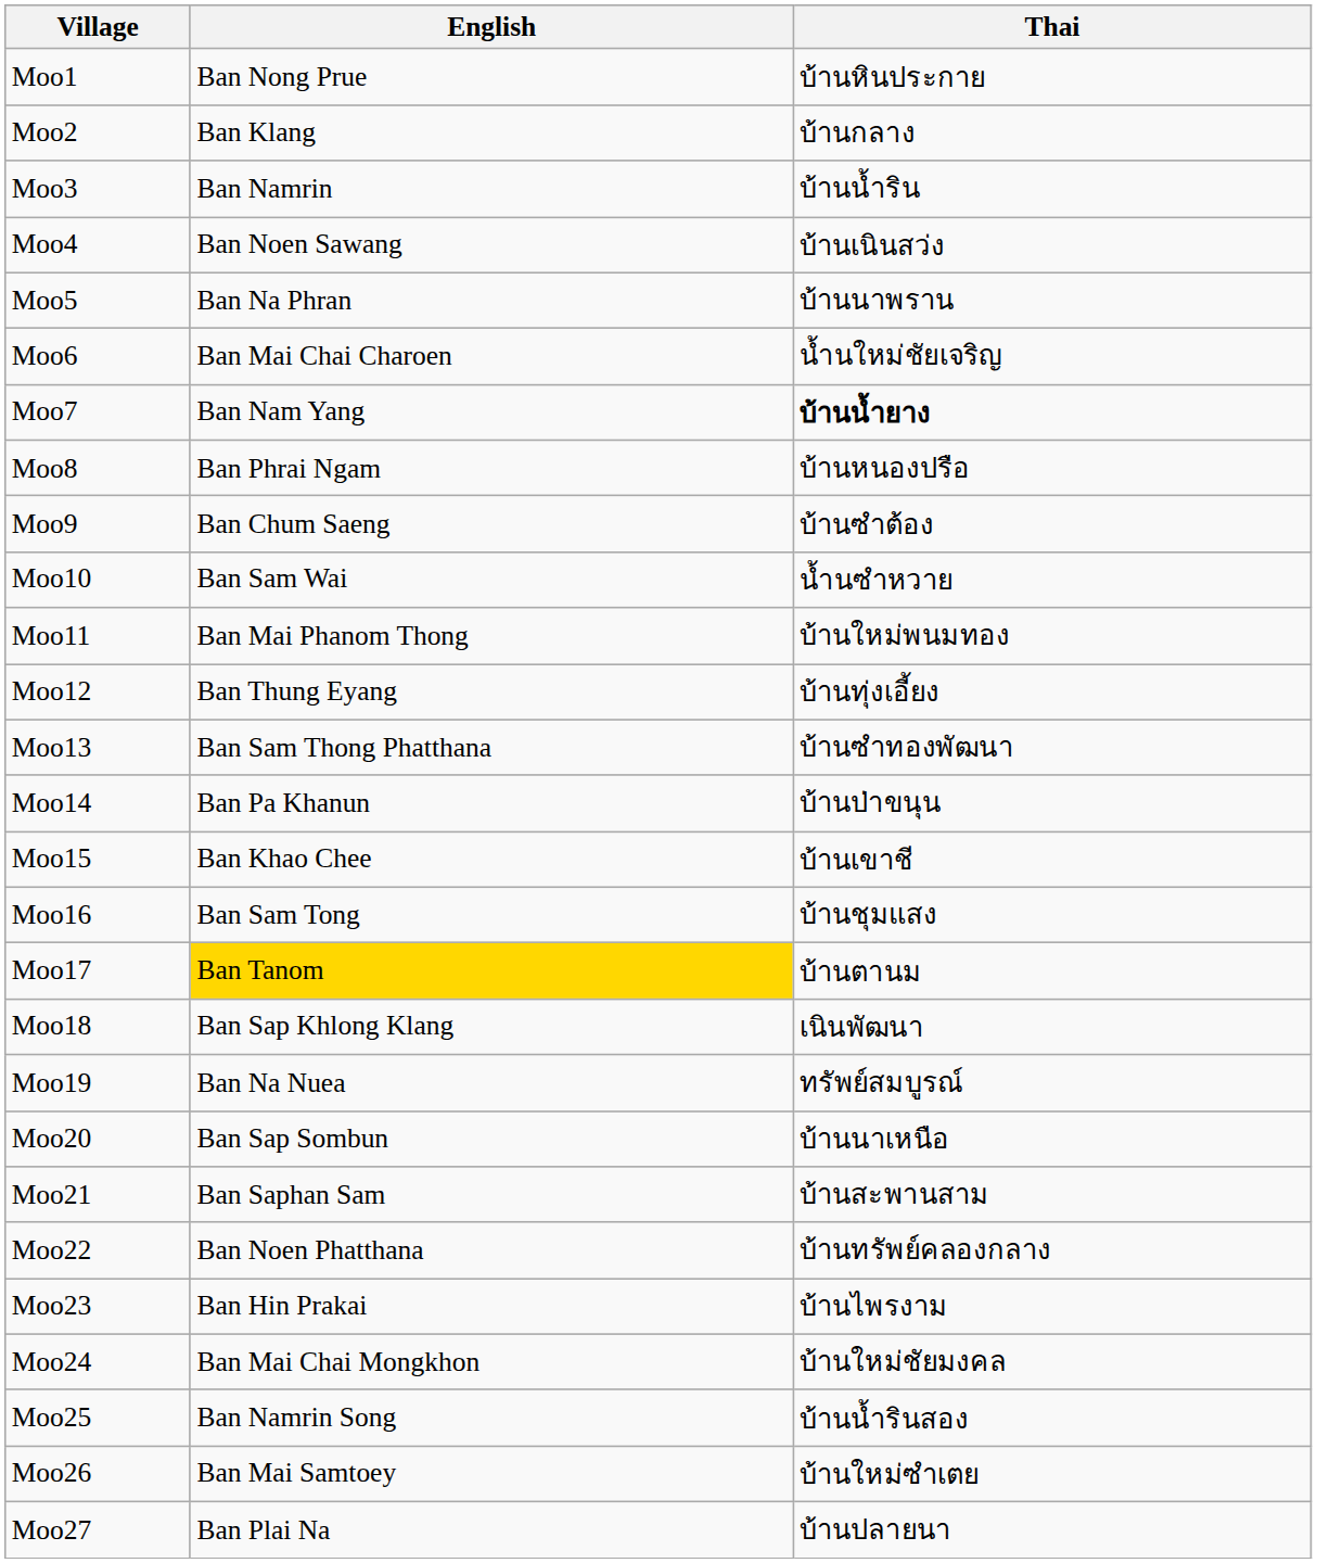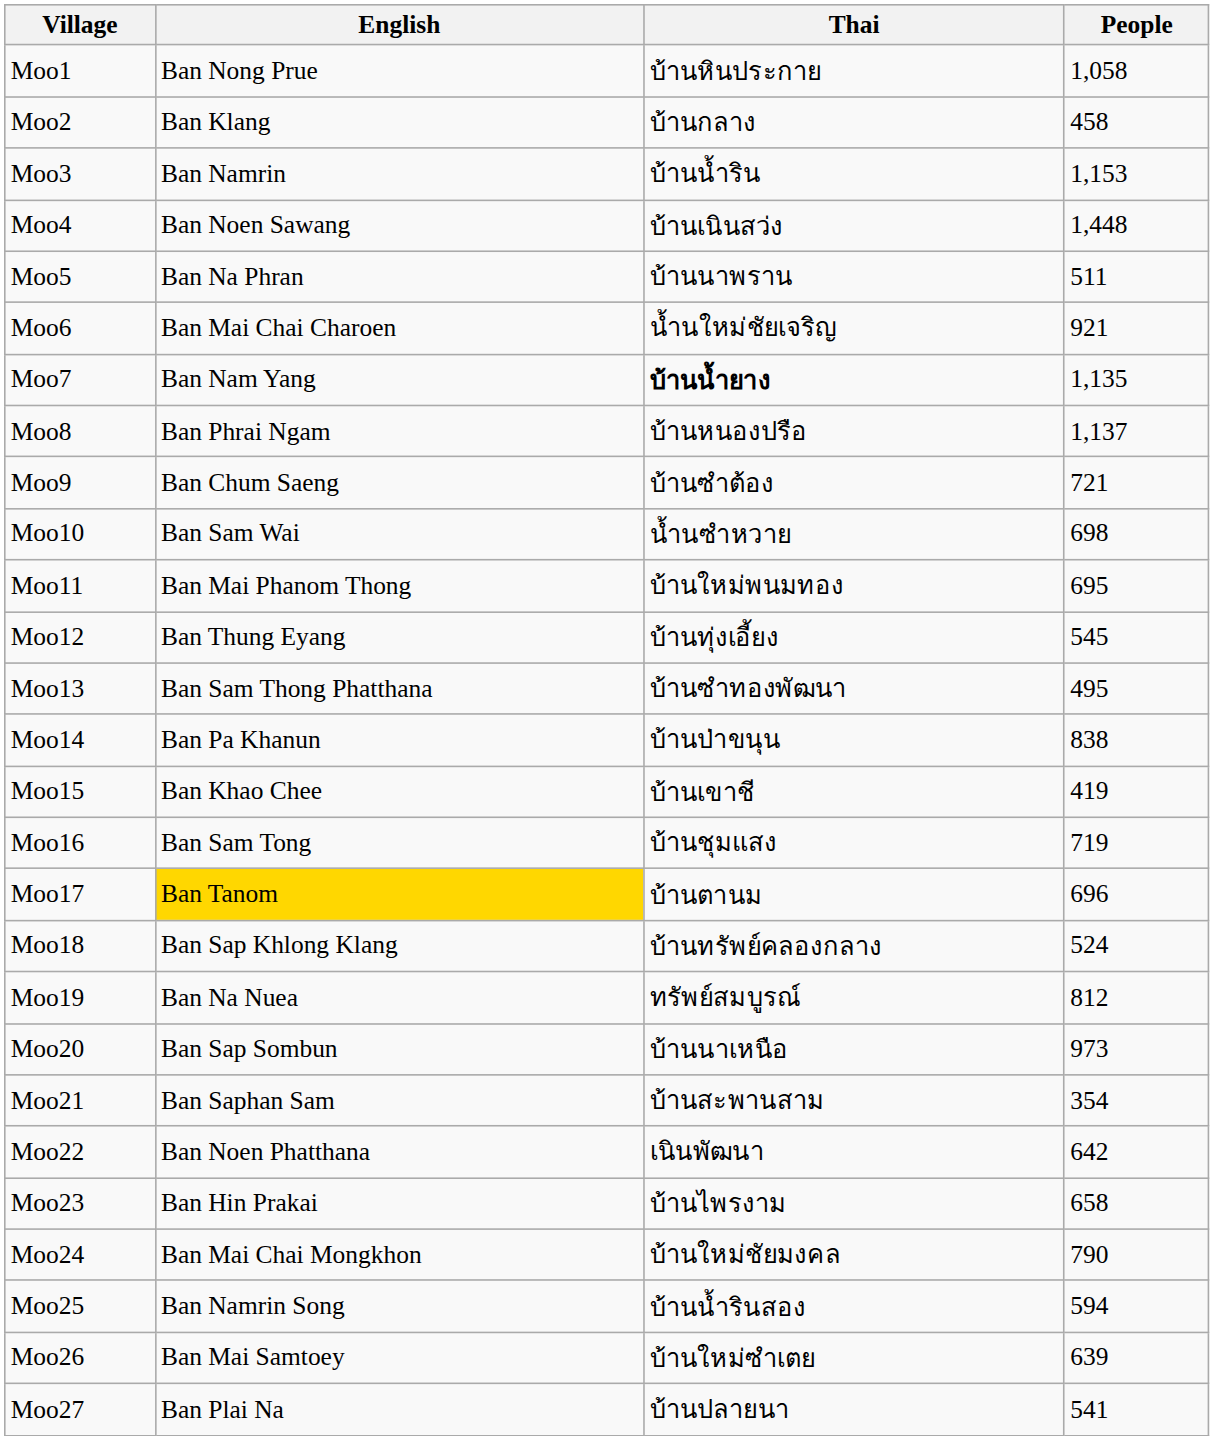+ column: People | 1,058 | 458 | 1,153 | 1,448 | 511 | 921 | 1,135 | 1,137 | 721 | 698 | 695 | 545 | 495 | 838 | 419 | 719 | 696 | 524 | 812 | 973 | 354 | 642 | 658 | 790 | 594 | 639 | 541
Moo18 | Thai: เนินพัฒนา -> บ้านทรัพย์คลองกลาง
Moo22 | Thai: บ้านทรัพย์คลองกลาง -> เนินพัฒนา
